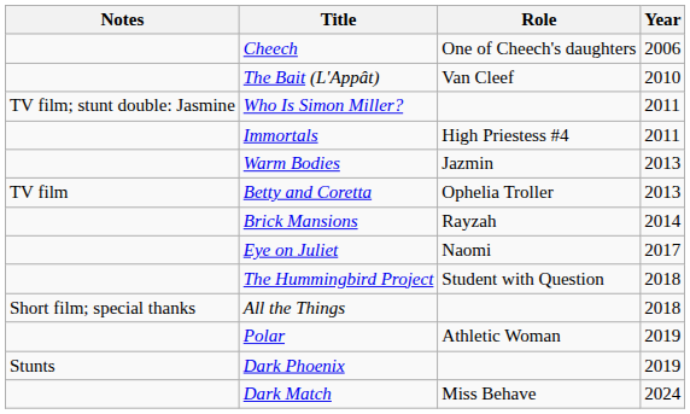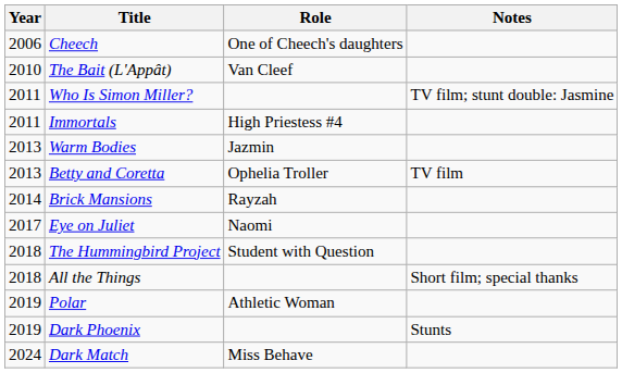columns swapped: Year <-> Notes
